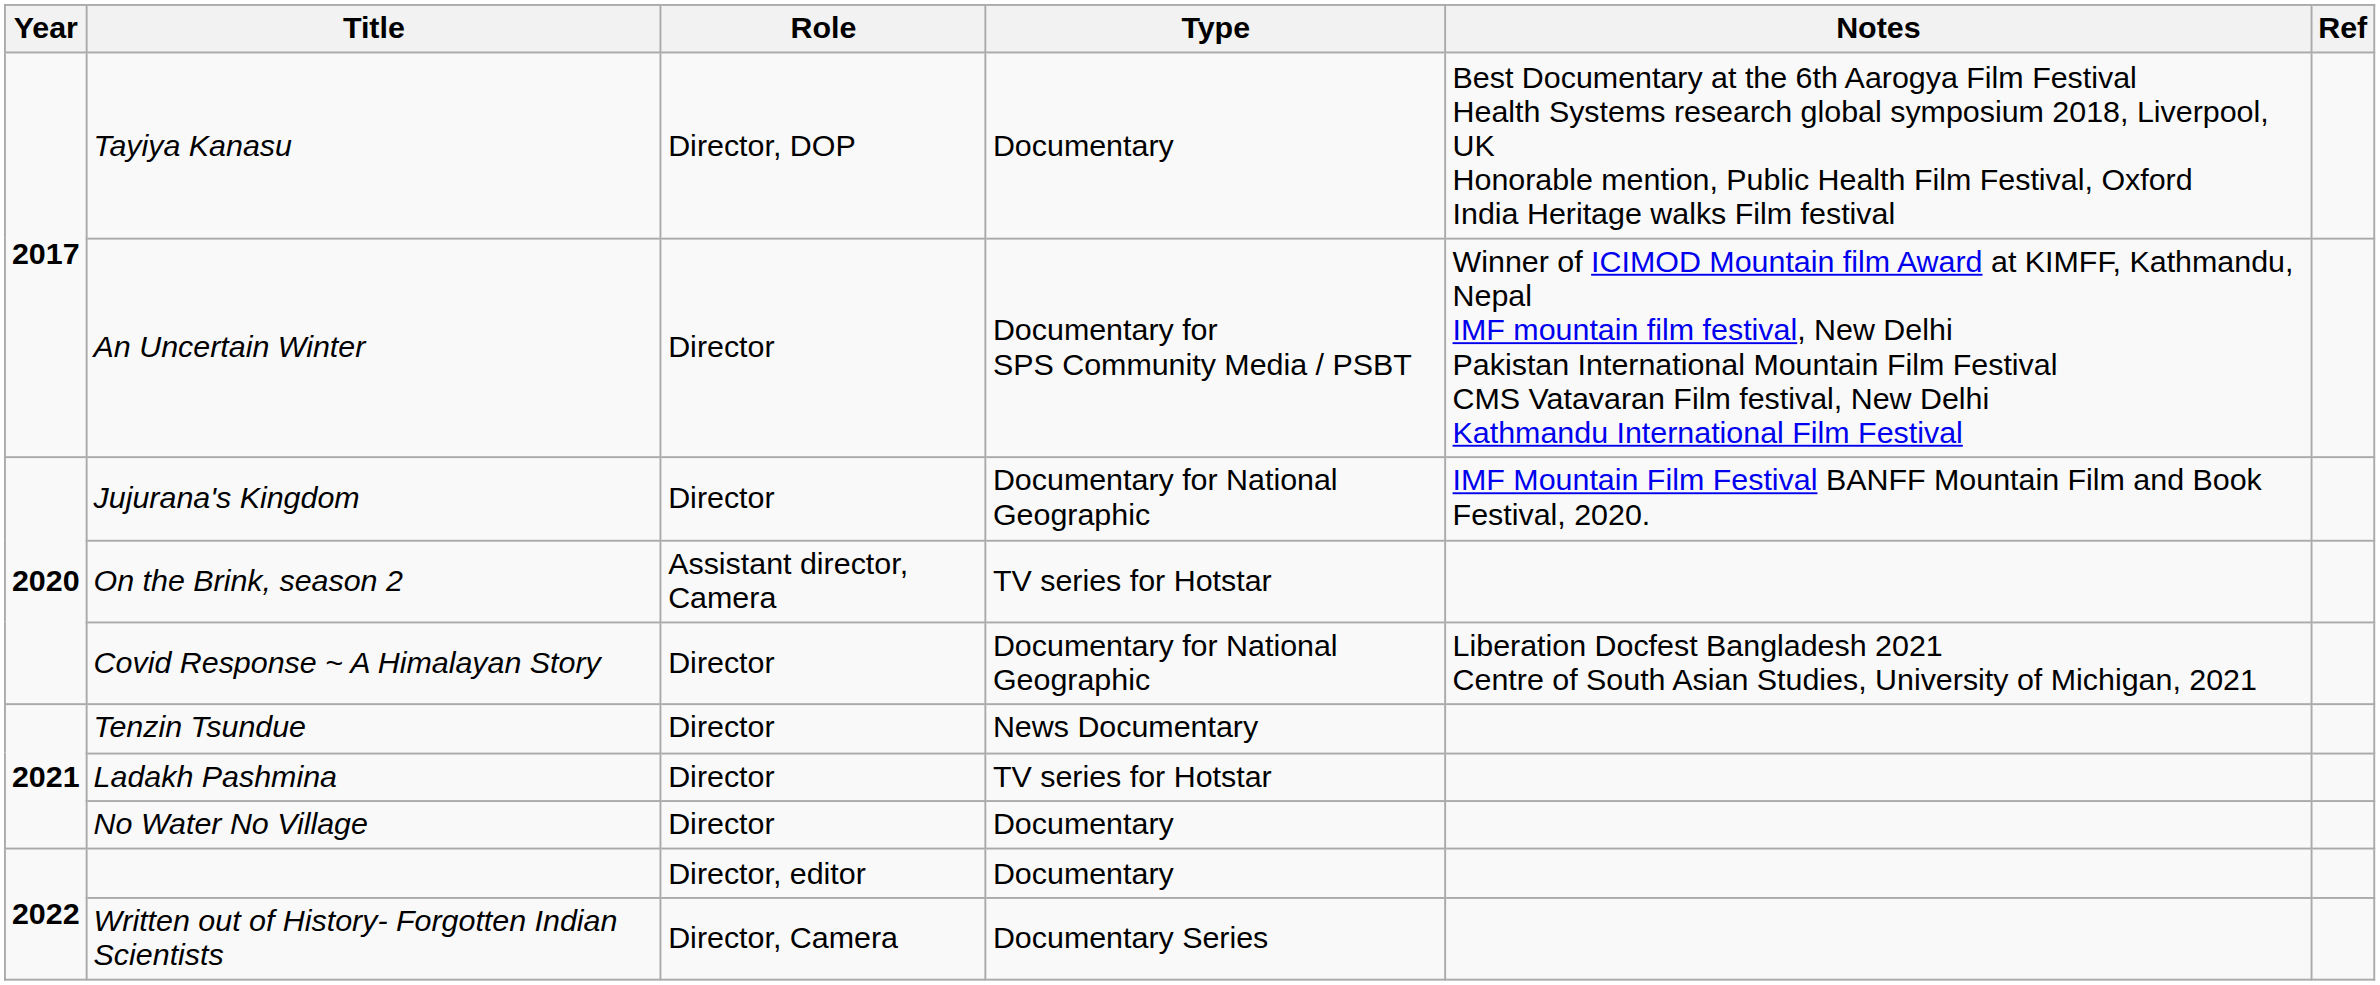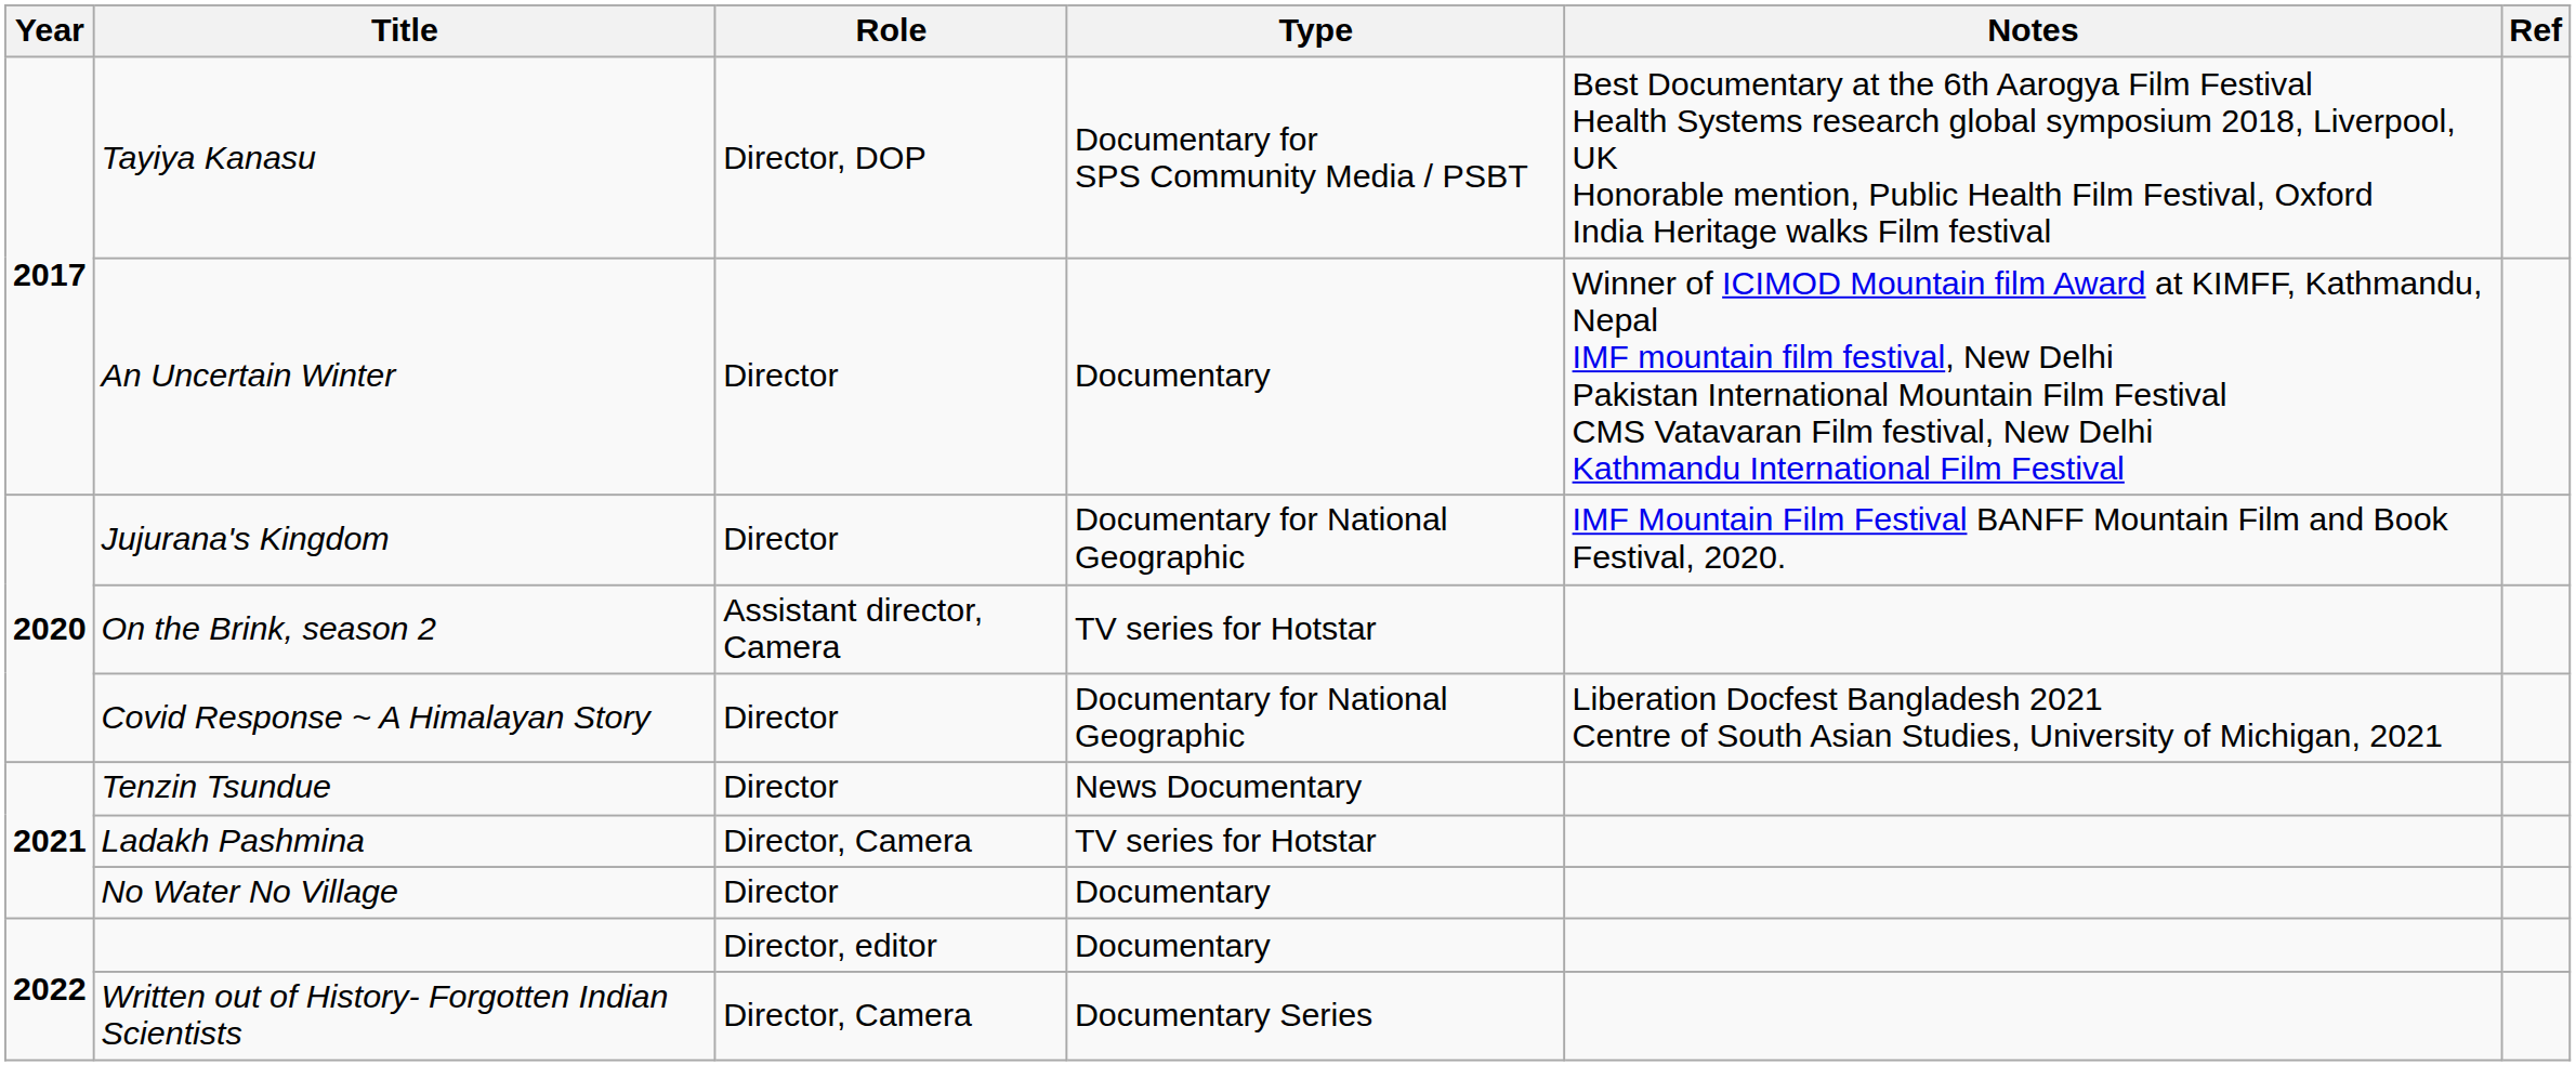Tayiya Kanasu | Type: Documentary -> Documentary for SPS Community Media / PSBT
An Uncertain Winter | Type: Documentary for SPS Community Media / PSBT -> Documentary
Ladakh Pashmina | Role: Director -> Director, Camera
